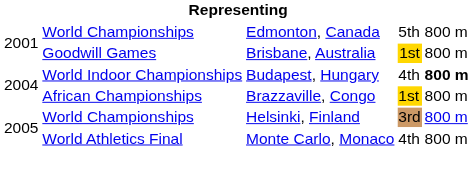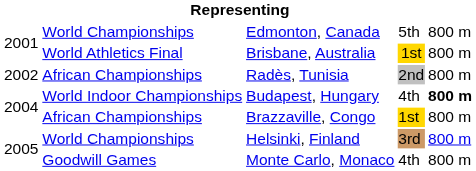Brisbane, Australia | column 2: Goodwill Games -> World Athletics Final
+ row: 2002 | African Championships | Radès, Tunisia | 2nd | 800 m
Monte Carlo, Monaco | column 2: World Athletics Final -> Goodwill Games
